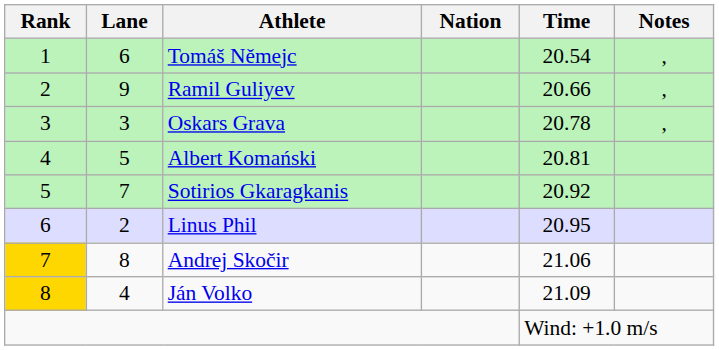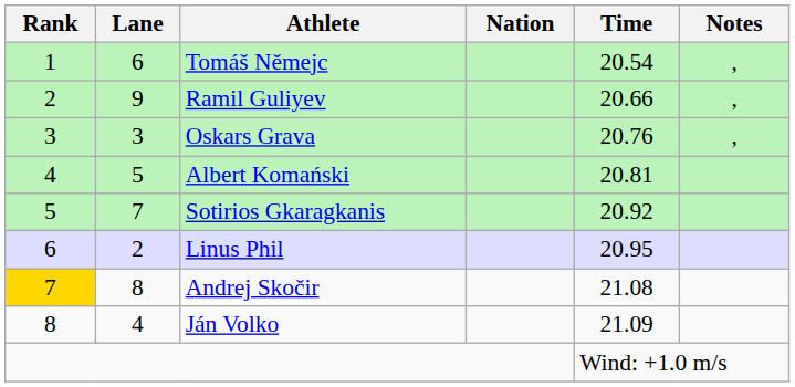Oskars Grava | Time: 20.78 -> 20.76
Andrej Skočir | Time: 21.06 -> 21.08
Ján Volko | Rank: gold background -> no background
